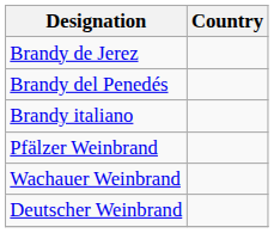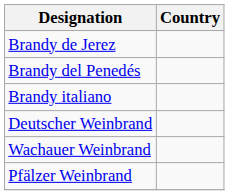rows swapped: Deutscher Weinbrand <-> Pfälzer Weinbrand
